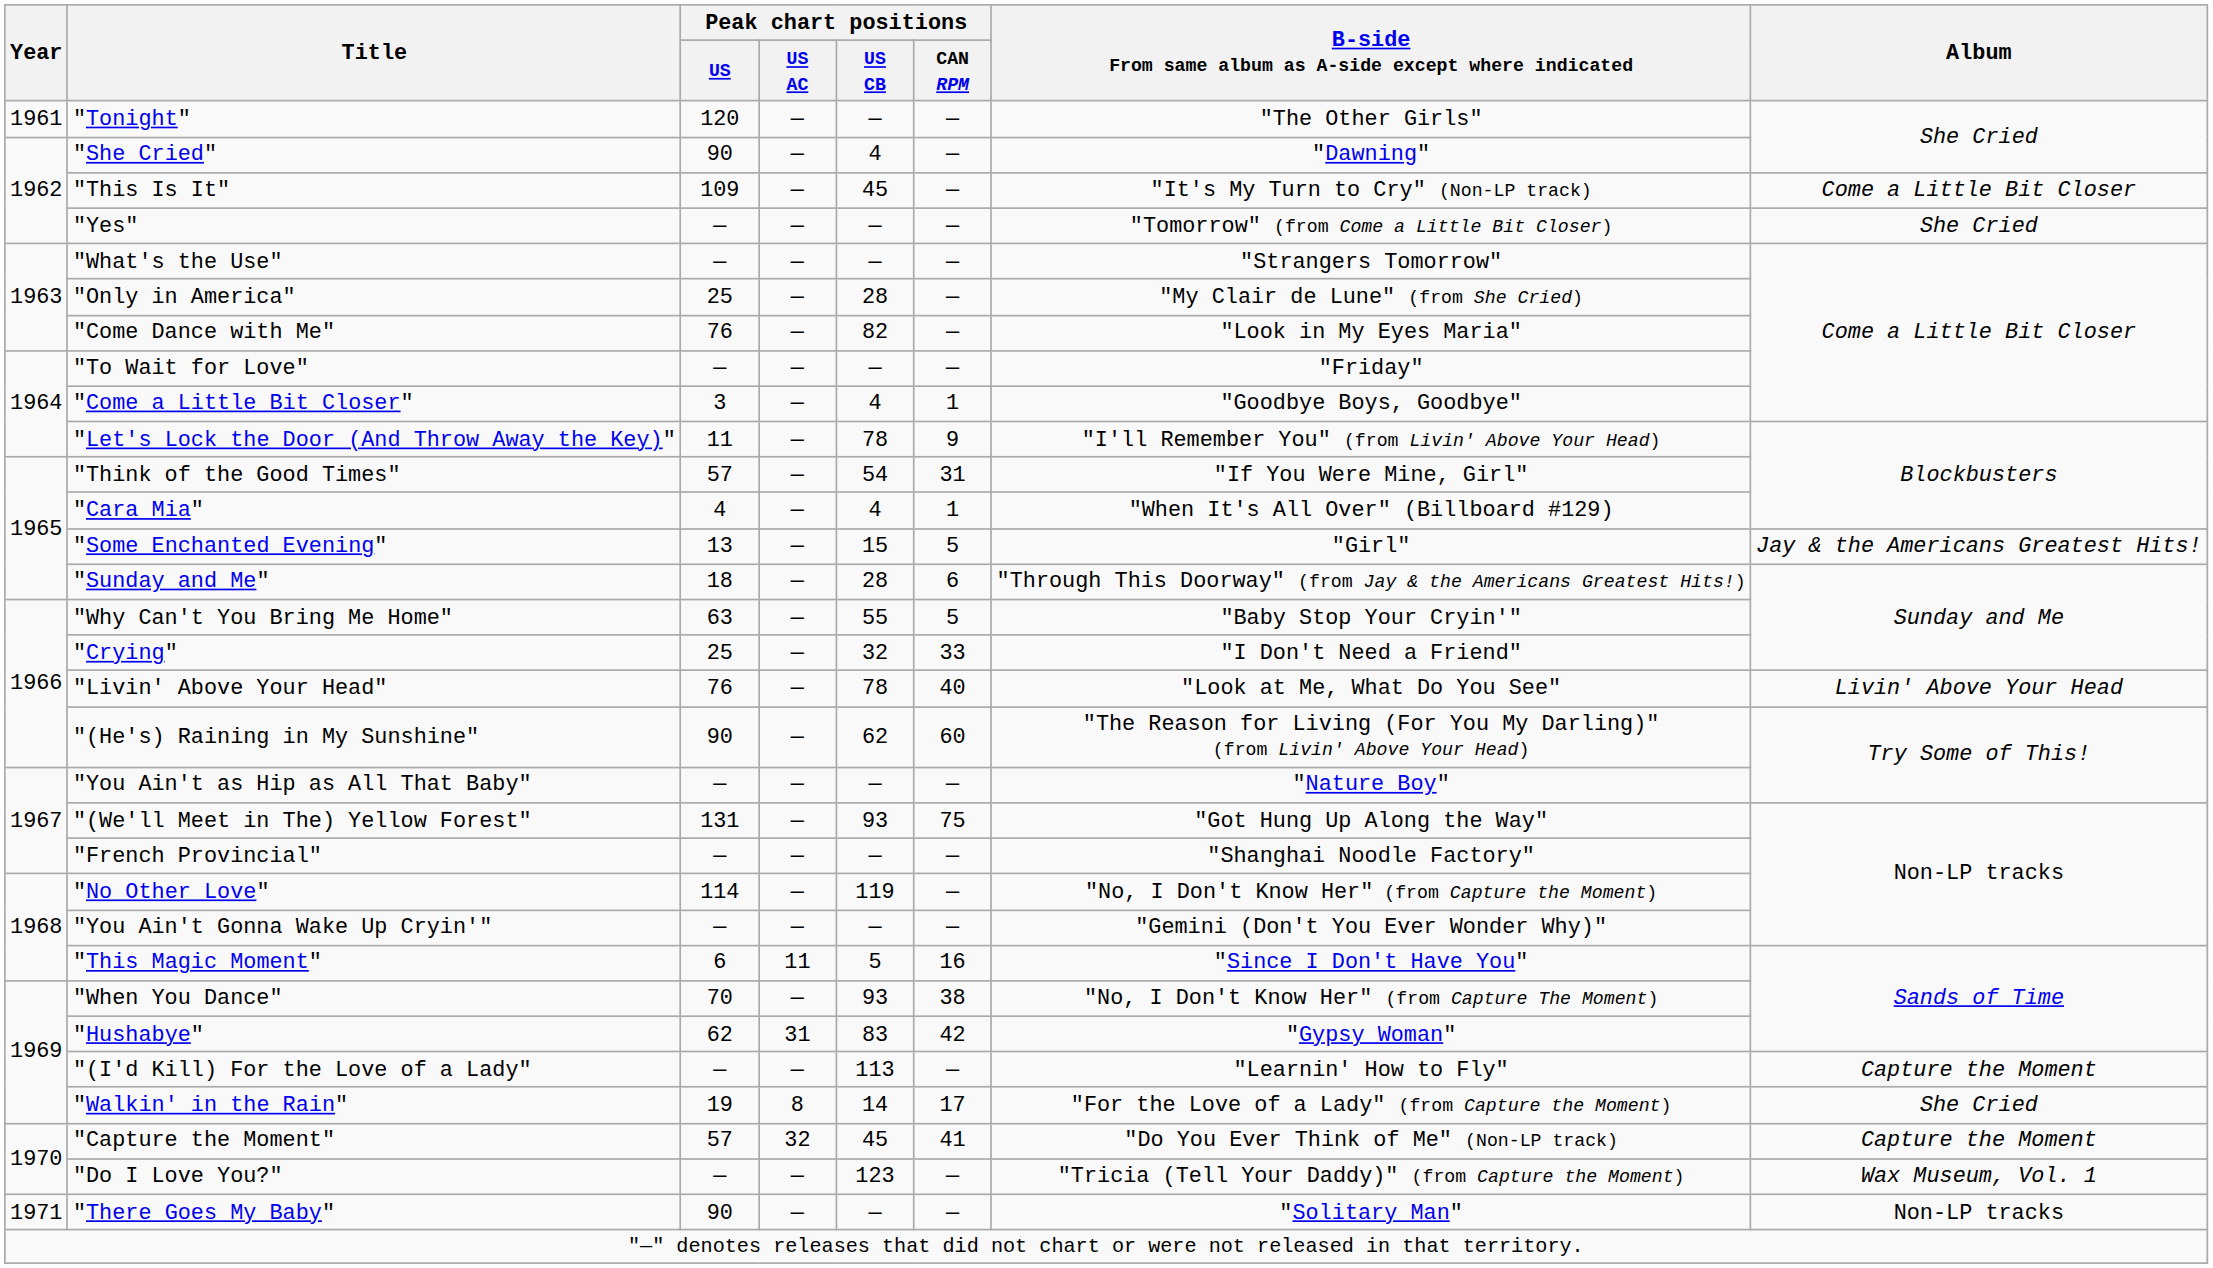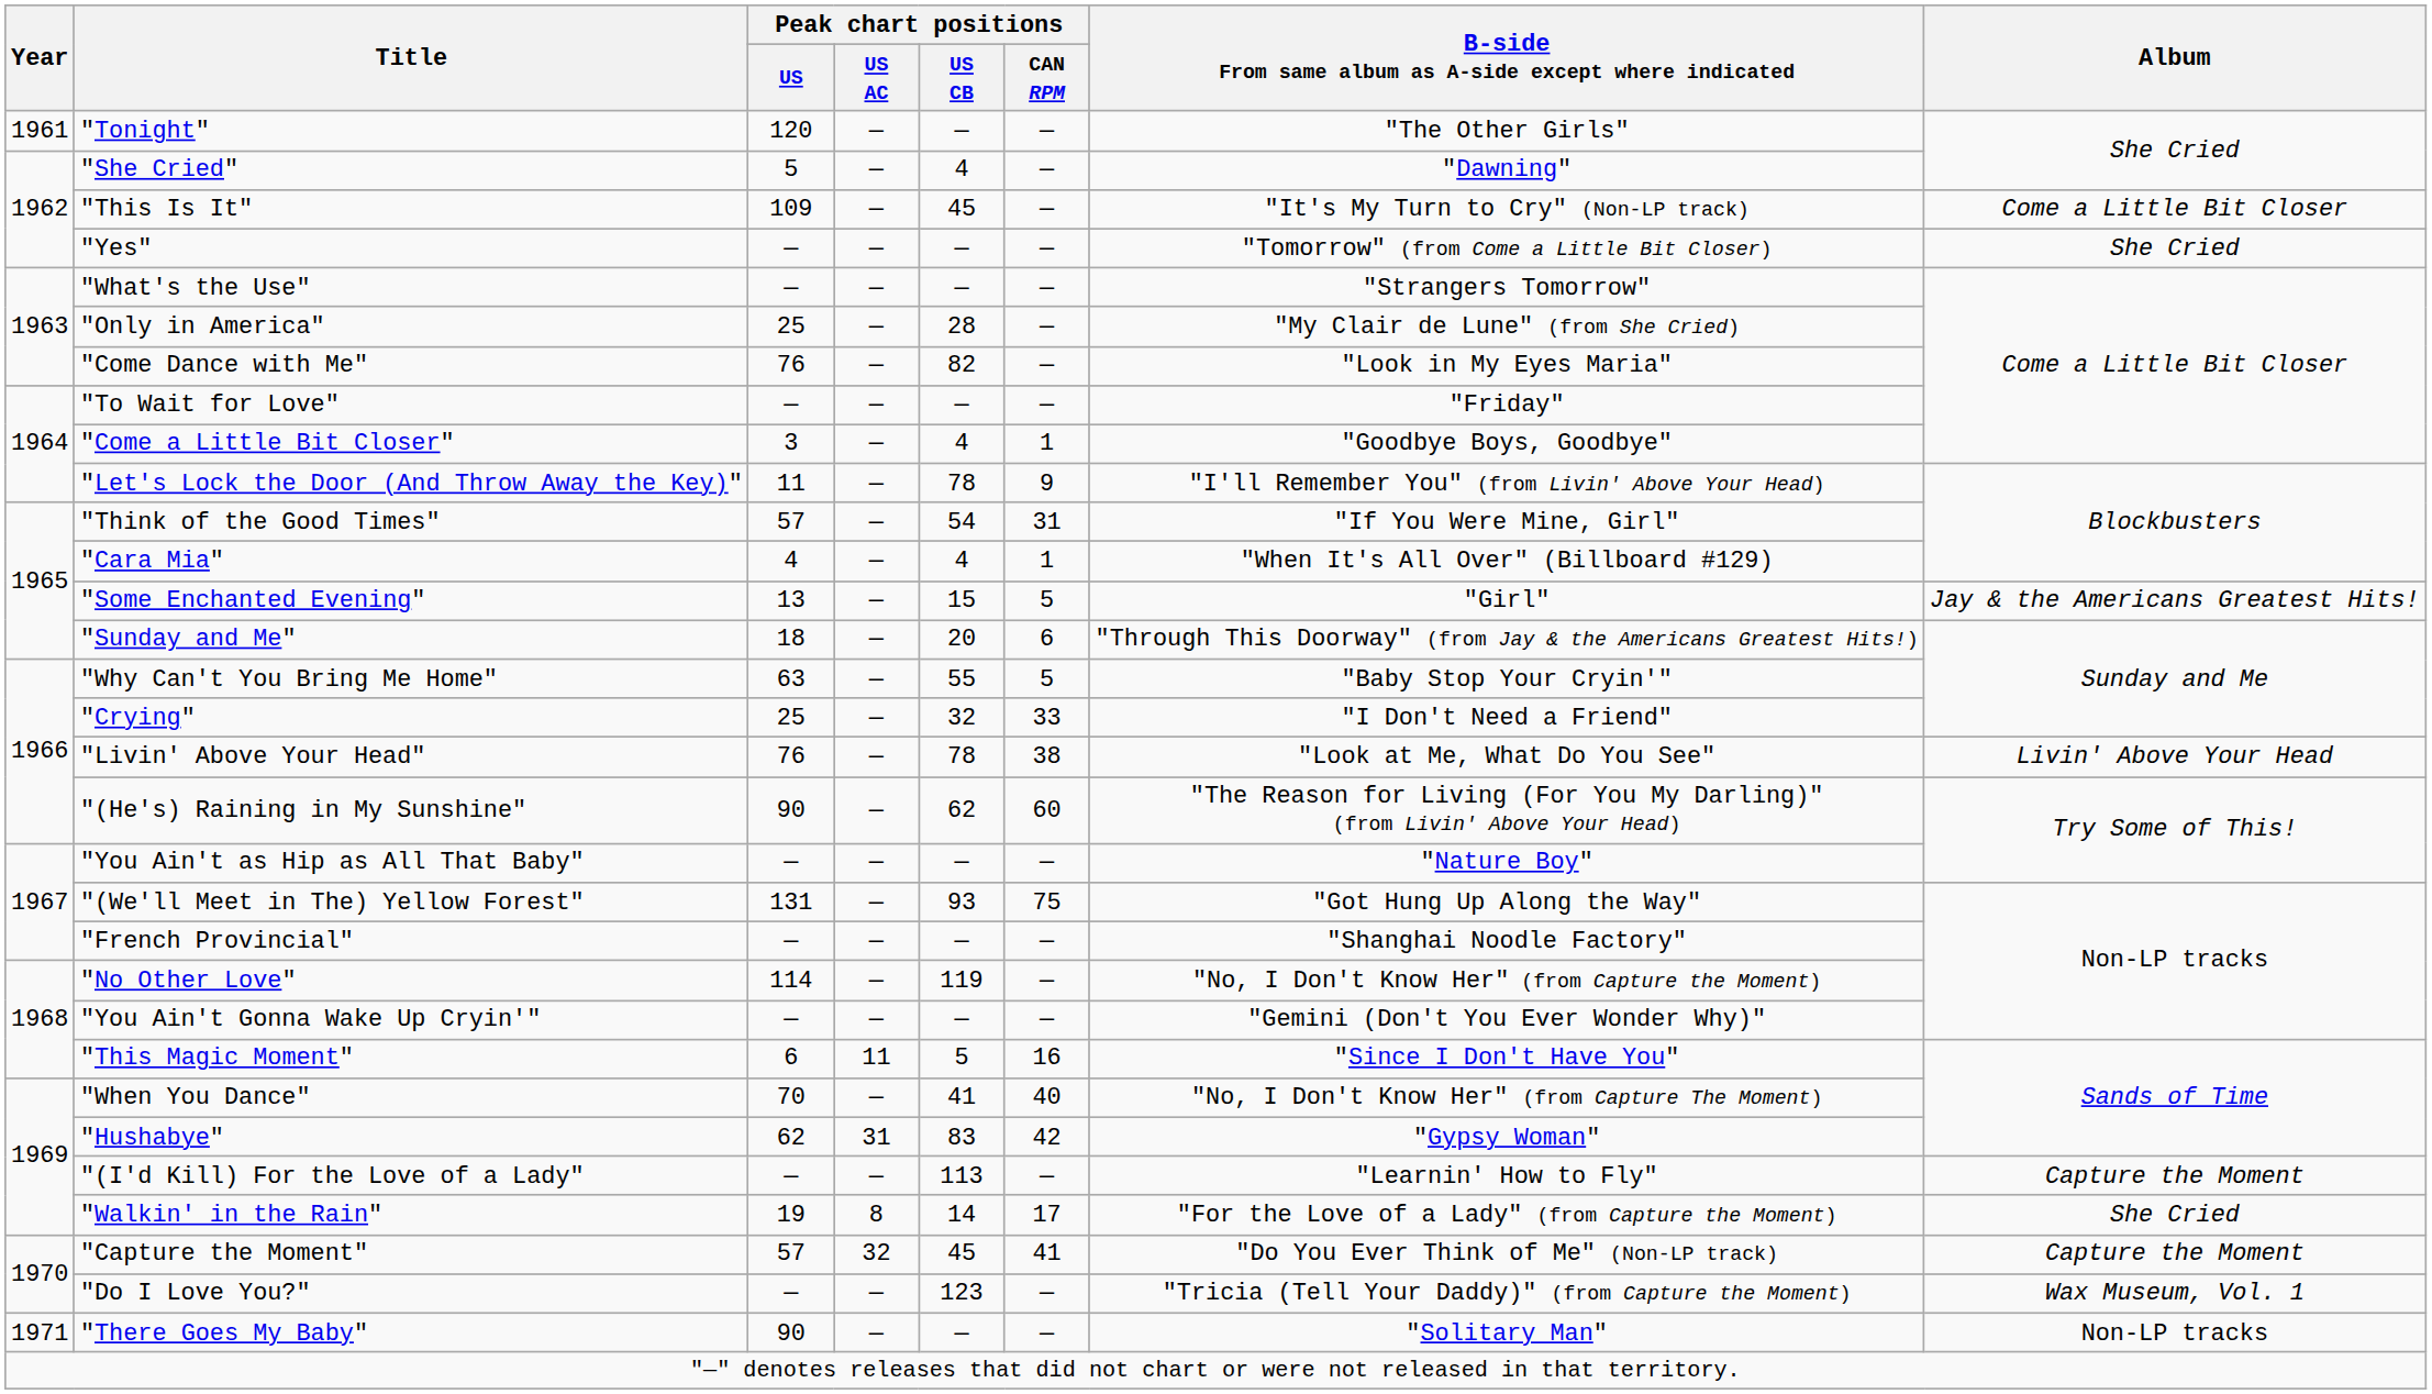"She Cried" | Peak chart positions / US: 90 -> 5
"Sunday and Me" | Peak chart positions / US CB: 28 -> 20
"Livin' Above Your Head" | Peak chart positions / CAN RPM: 40 -> 38
"When You Dance" | Peak chart positions / US CB: 93 -> 41
"When You Dance" | Peak chart positions / CAN RPM: 38 -> 40
